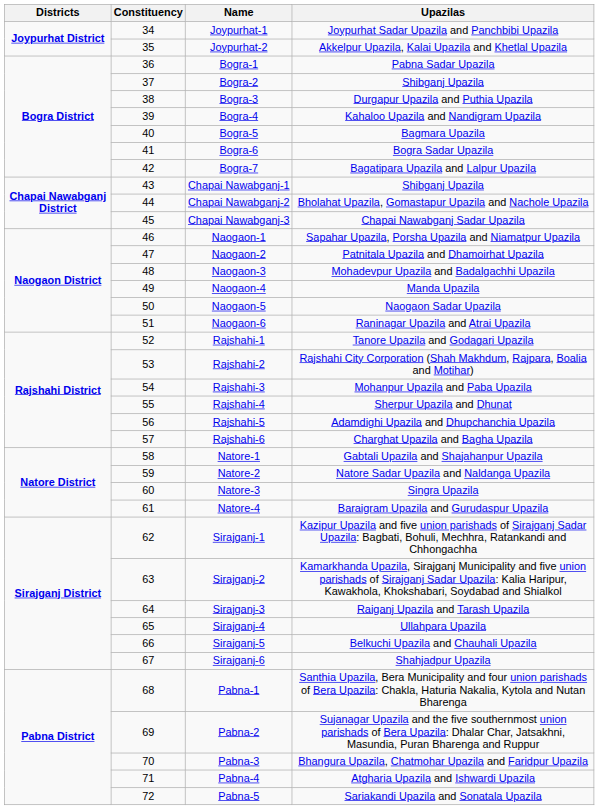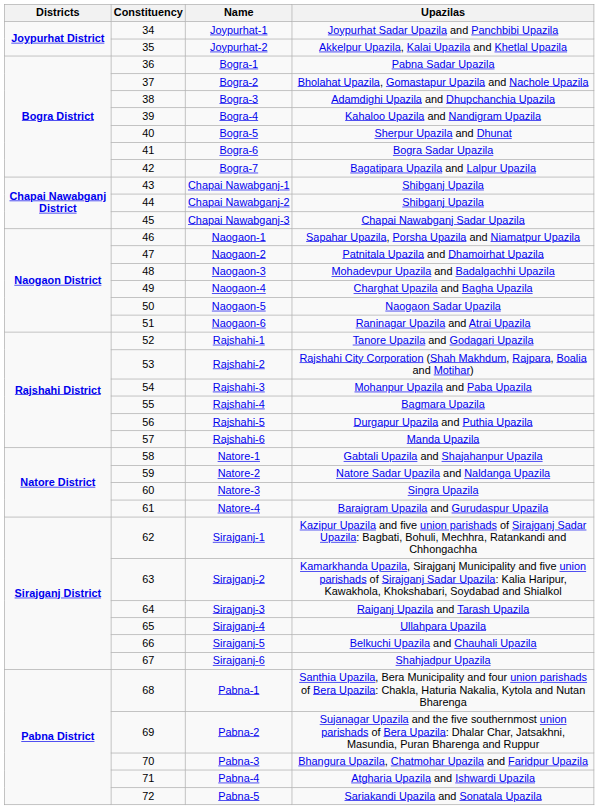Bogra-2 | Upazilas: Shibganj Upazila -> Bholahat Upazila, Gomastapur Upazila and Nachole Upazila
Bogra-3 | Upazilas: Durgapur Upazila and Puthia Upazila -> Adamdighi Upazila and Dhupchanchia Upazila
Bogra-5 | Upazilas: Bagmara Upazila -> Sherpur Upazila and Dhunat
Chapai Nawabganj-2 | Upazilas: Bholahat Upazila, Gomastapur Upazila and Nachole Upazila -> Shibganj Upazila
Naogaon-4 | Upazilas: Manda Upazila -> Charghat Upazila and Bagha Upazila
Rajshahi-4 | Upazilas: Sherpur Upazila and Dhunat -> Bagmara Upazila
Rajshahi-5 | Upazilas: Adamdighi Upazila and Dhupchanchia Upazila -> Durgapur Upazila and Puthia Upazila
Rajshahi-6 | Upazilas: Charghat Upazila and Bagha Upazila -> Manda Upazila
